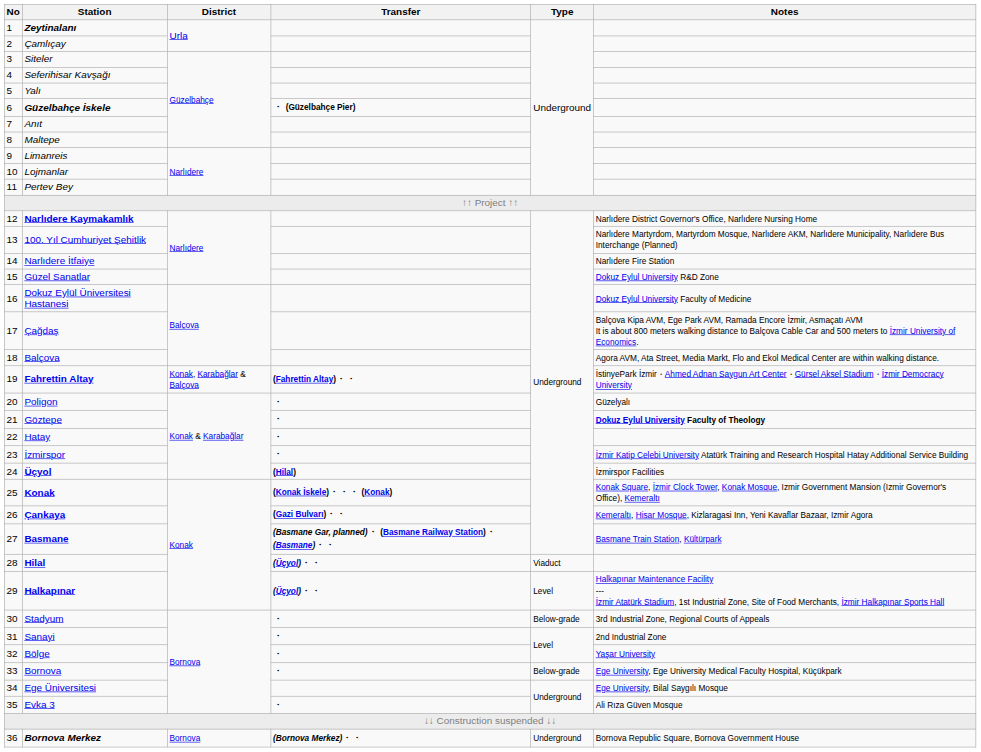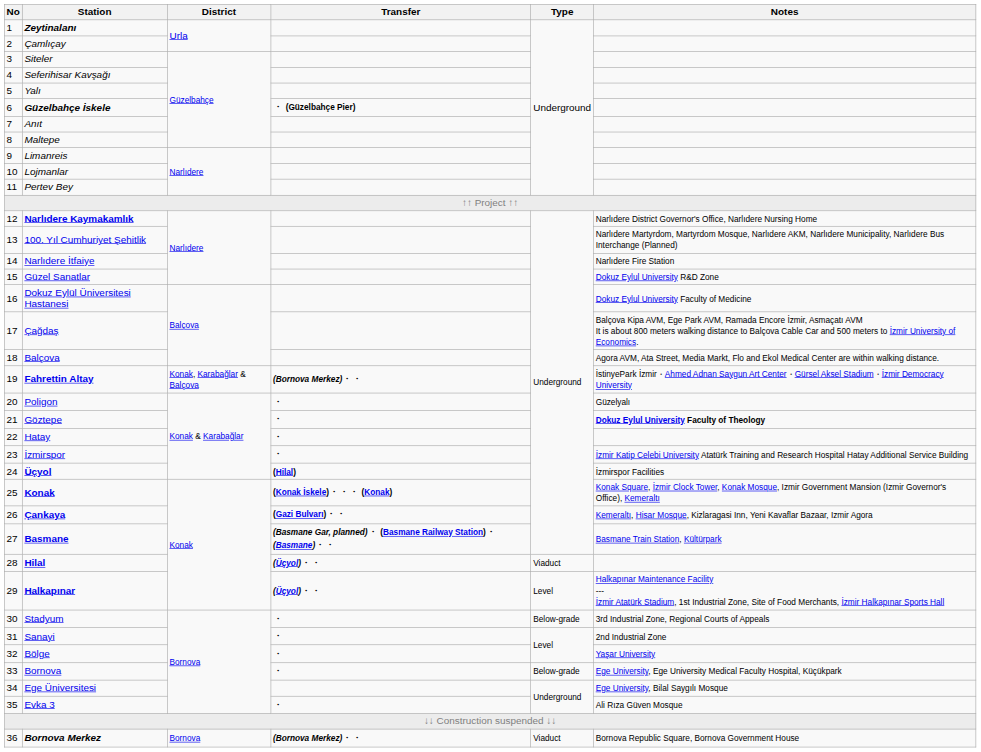Fahrettin Altay | Transfer: (Fahrettin Altay)・・ -> (Bornova Merkez)・・
Bornova Merkez | Type: Underground -> Viaduct
